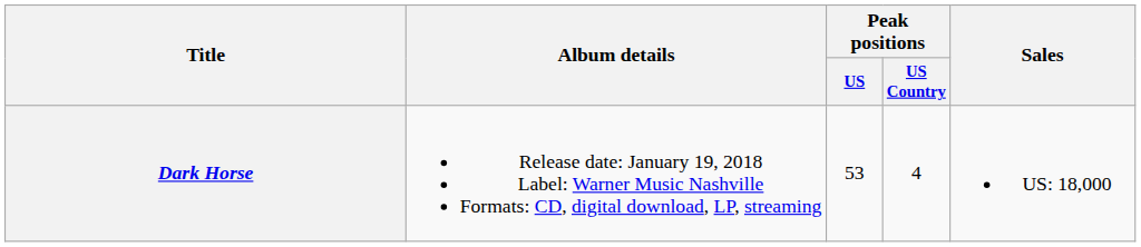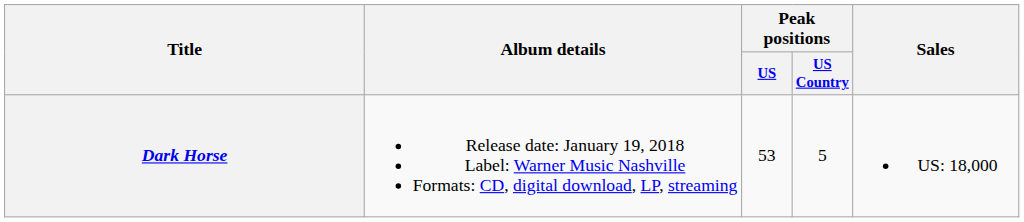Dark Horse | Peak positions / US Country: 4 -> 5
